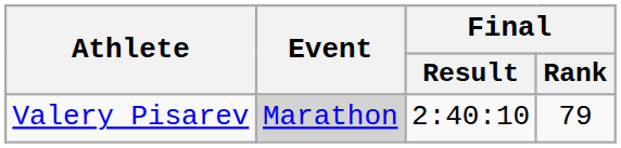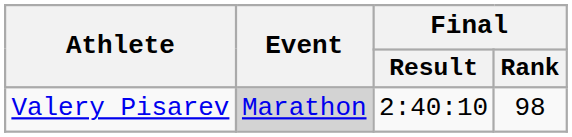Valery Pisarev | Final / Rank: 79 -> 98
